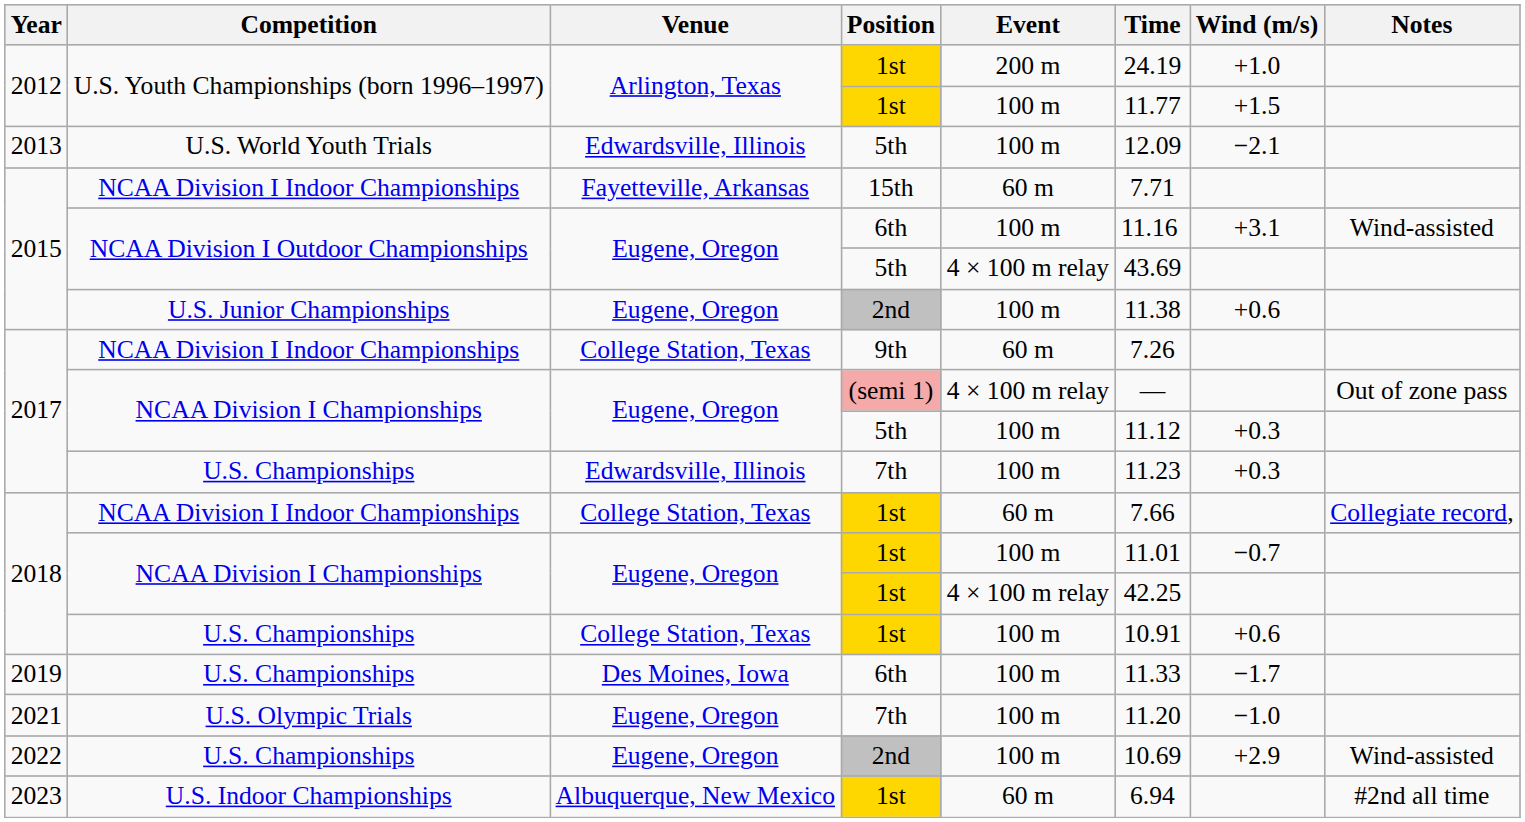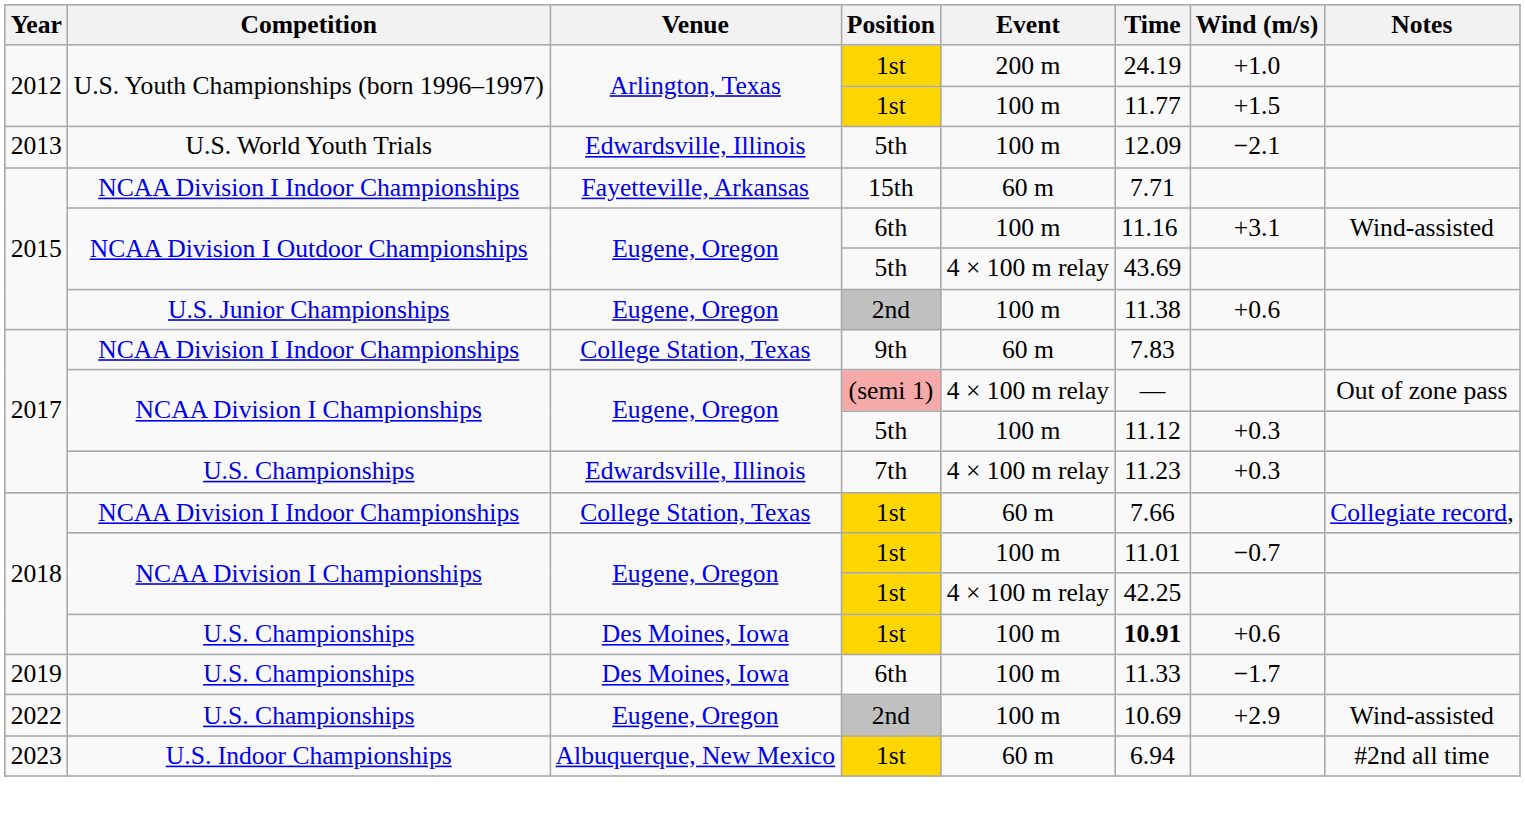2017 / NCAA Division I Indoor Championships | Time: 7.26 -> 7.83
2017 / U.S. Championships | Event: 100 m -> 4 × 100 m relay
2018 / U.S. Championships | Venue: College Station, Texas -> Des Moines, Iowa
2018 / U.S. Championships | Time: normal -> bold
- row: 2021 | U.S. Olympic Trials | Eugene, Oregon | 7th | 100 m | 11.20 | −1.0
